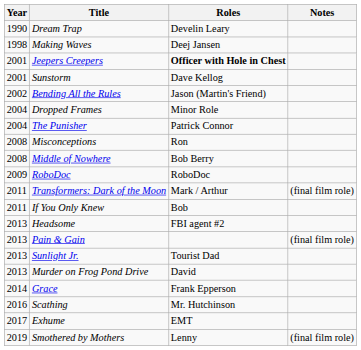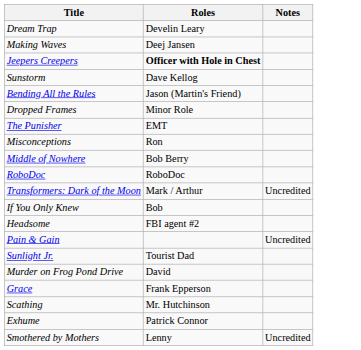- column: Year | 1990 | 1998 | 2001 | 2001 | 2002 | 2004 | 2004 | 2008 | 2008 | 2009 | 2011 | 2011 | 2013 | 2013 | 2013 | 2013 | 2014 | 2016 | 2017 | 2019
The Punisher | Roles: Patrick Connor -> EMT
Transformers: Dark of the Moon | Notes: (final film role) -> Uncredited
Pain & Gain | Notes: (final film role) -> Uncredited
Exhume | Roles: EMT -> Patrick Connor
Smothered by Mothers | Notes: (final film role) -> Uncredited
